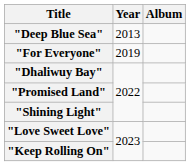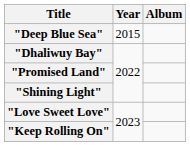"Deep Blue Sea" | Year: 2013 -> 2015
- row: "For Everyone" | 2019
